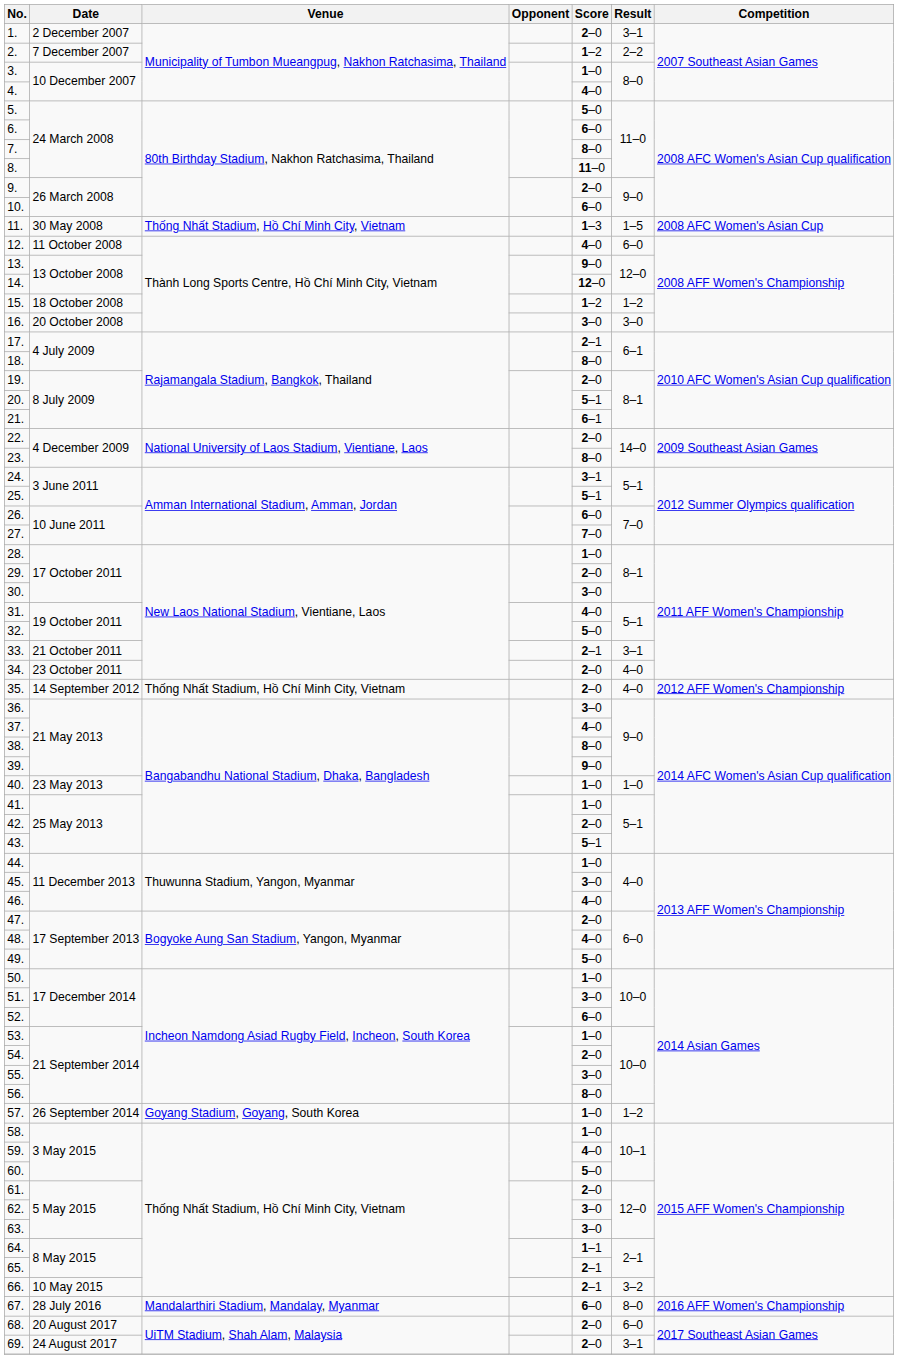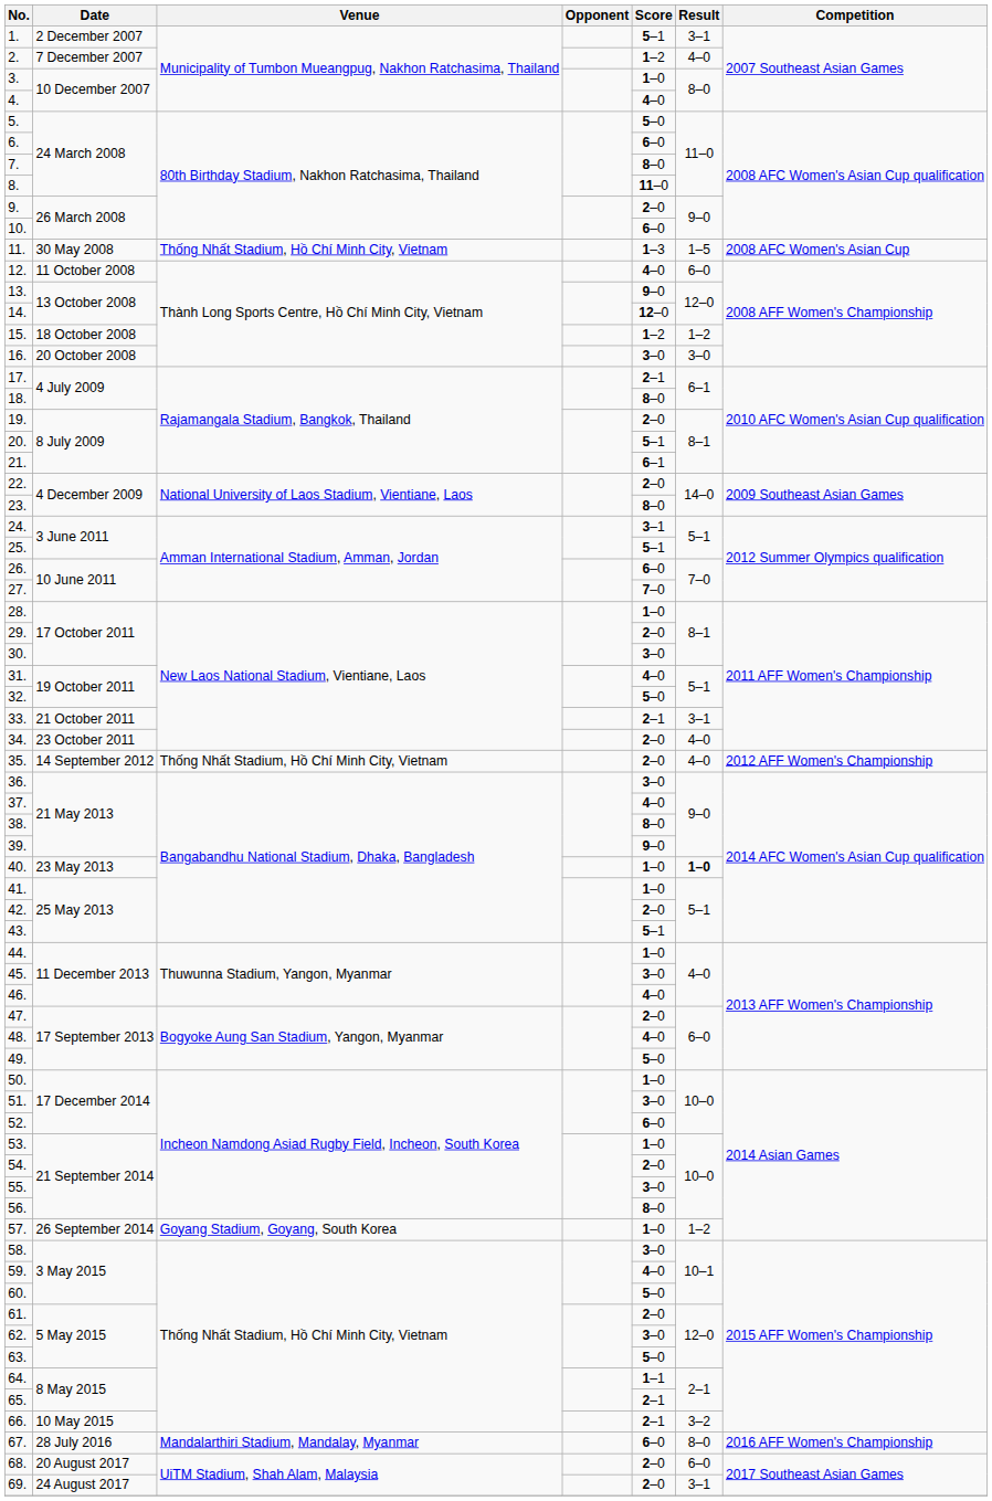1. | Score: 2–0 -> 5–1
2. | Result: 2–2 -> 4–0
40. | Result: normal -> bold
58. | Score: 1–0 -> 3–0
63. | Score: 3–0 -> 5–0
